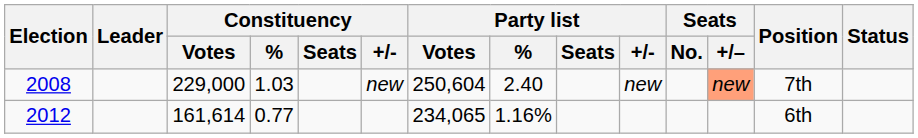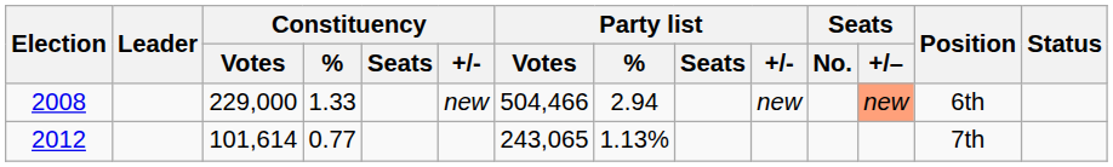2008 | Constituency / %: 1.03 -> 1.33
2008 | Party list / Votes: 250,604 -> 504,466
2008 | Party list / %: 2.40 -> 2.94
2008 | Position: 7th -> 6th
2012 | Constituency / Votes: 161,614 -> 101,614
2012 | Party list / Votes: 234,065 -> 243,065
2012 | Party list / %: 1.16% -> 1.13%
2012 | Position: 6th -> 7th
